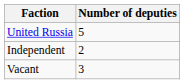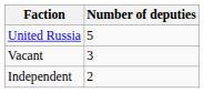rows swapped: Independent <-> Vacant
